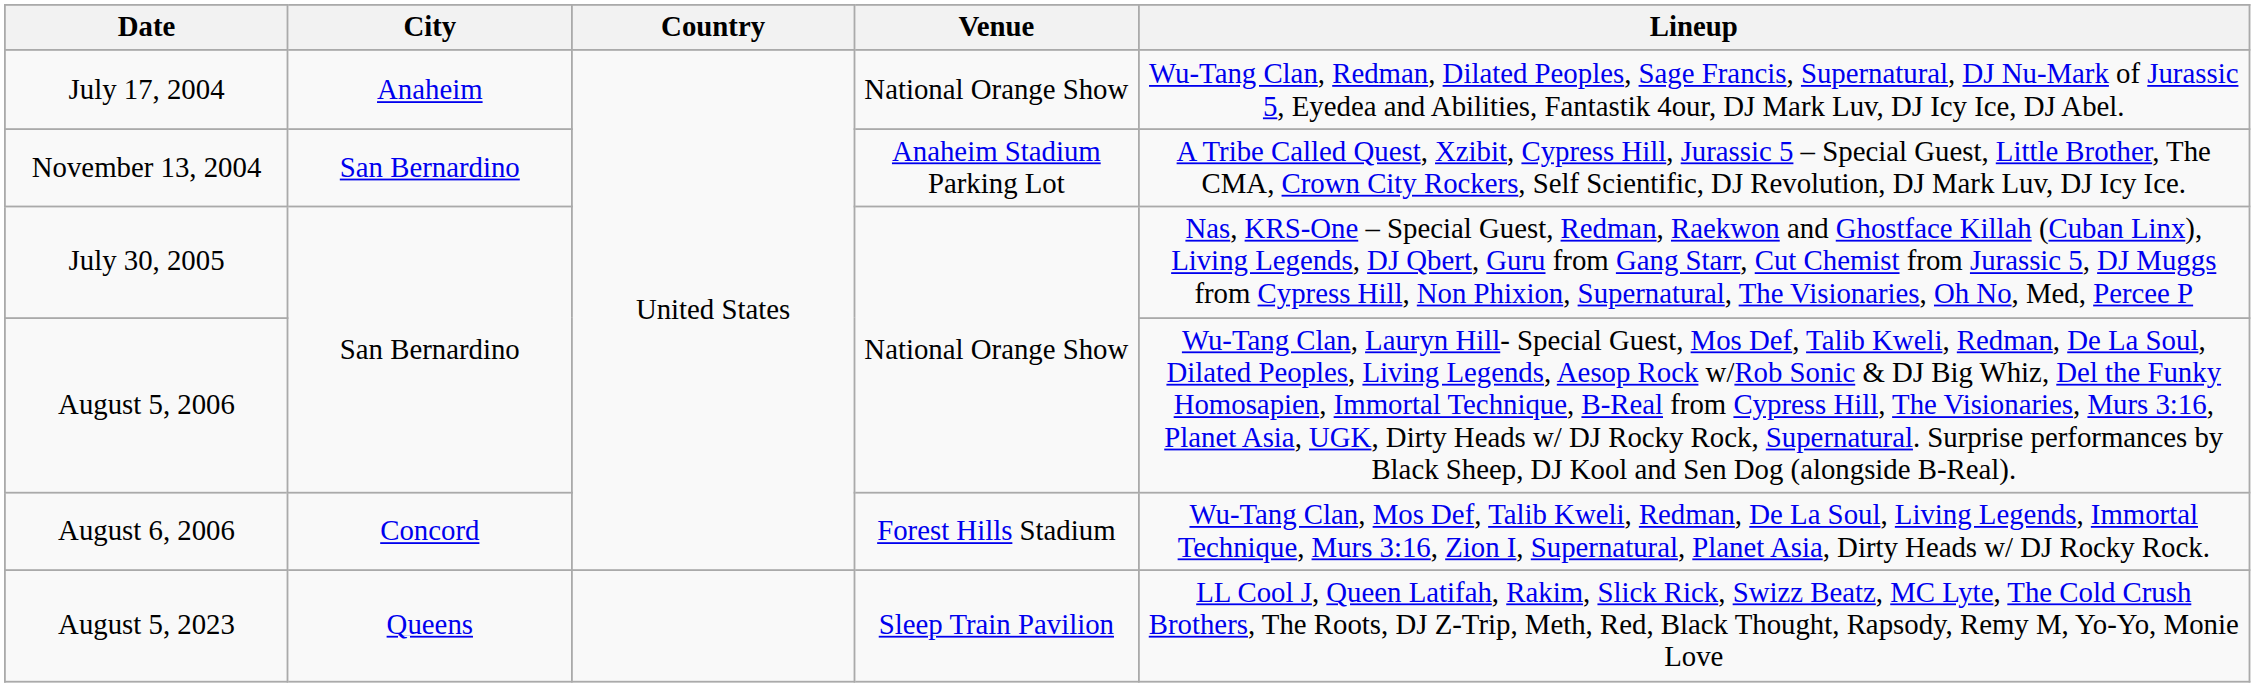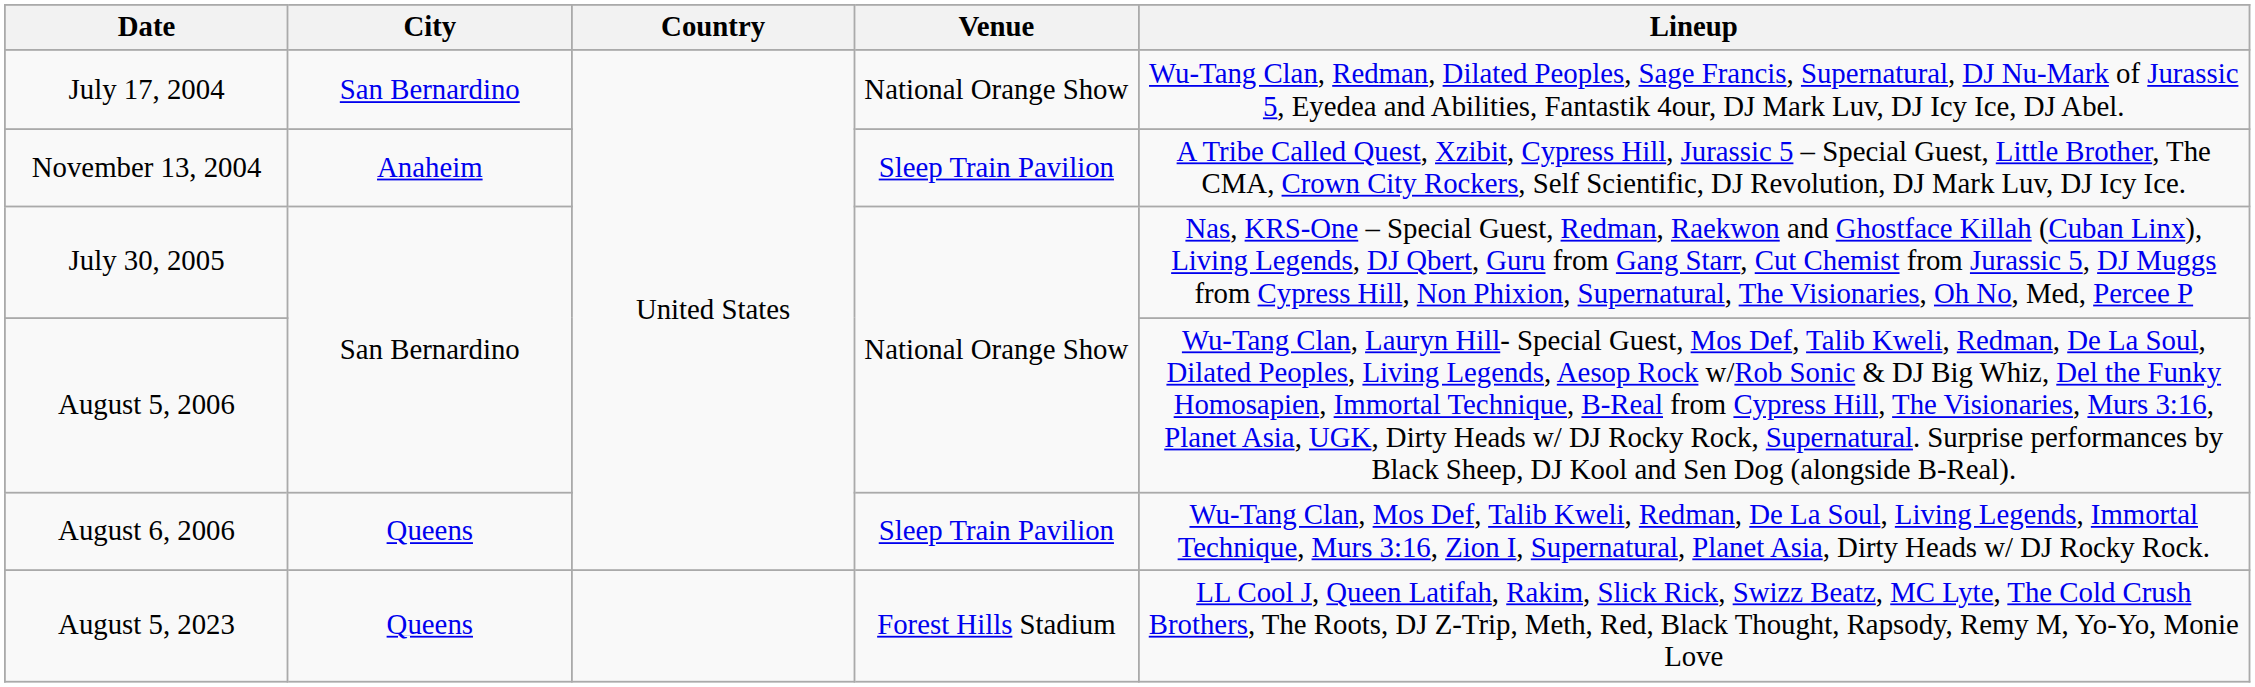July 17, 2004 | City: Anaheim -> San Bernardino
November 13, 2004 | City: San Bernardino -> Anaheim
November 13, 2004 | Venue: Anaheim Stadium Parking Lot -> Sleep Train Pavilion
August 6, 2006 | City: Concord -> Queens
August 6, 2006 | Venue: Forest Hills Stadium -> Sleep Train Pavilion
August 5, 2023 | Venue: Sleep Train Pavilion -> Forest Hills Stadium
